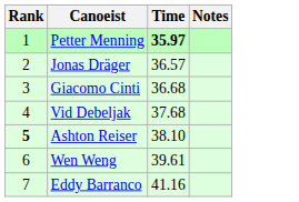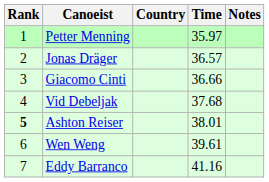+ column: Country
Petter Menning | Time: bold -> normal
Giacomo Cinti | Time: 36.68 -> 36.66
Ashton Reiser | Time: 38.10 -> 38.01
